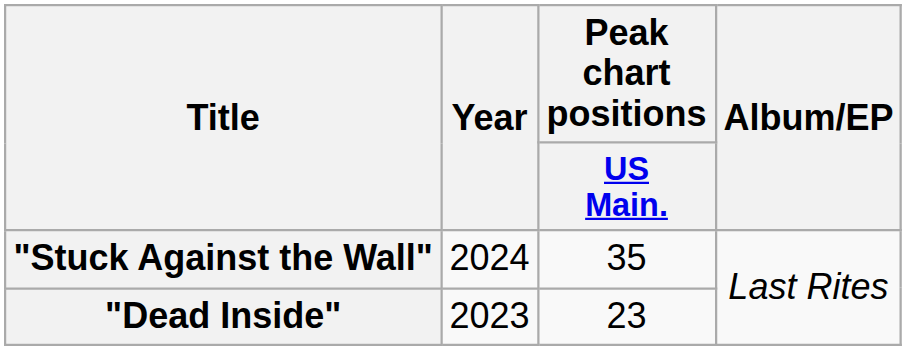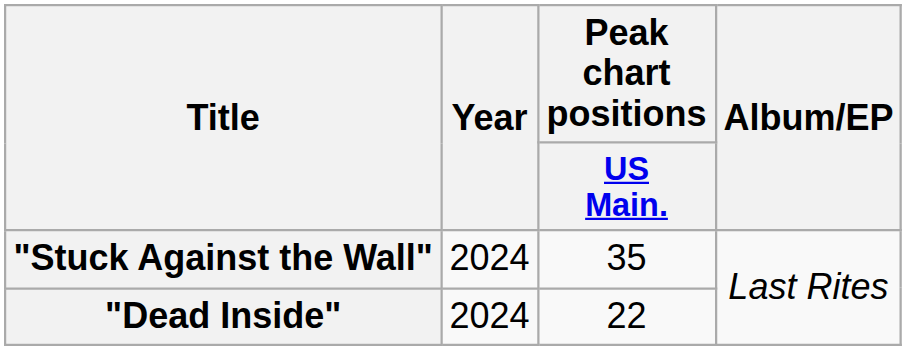"Dead Inside" | Year: 2023 -> 2024
"Dead Inside" | Peak chart positions / US Main.: 23 -> 22
